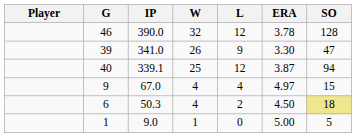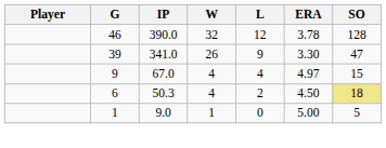- row: 40 | 339.1 | 25 | 12 | 3.87 | 94
